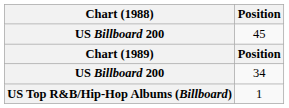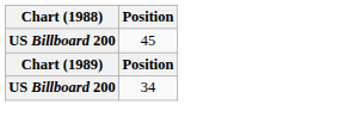- row: US Top R&B/Hip-Hop Albums (Billboard) | 1
